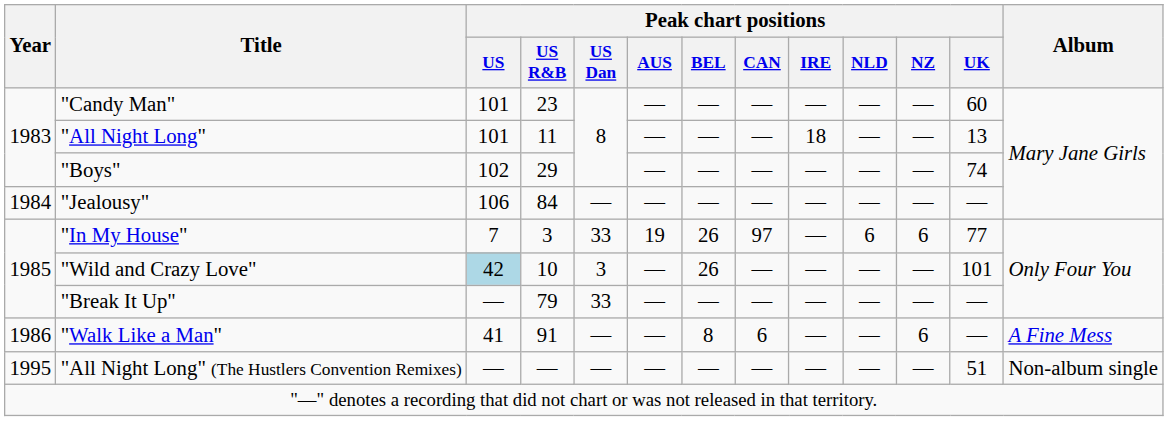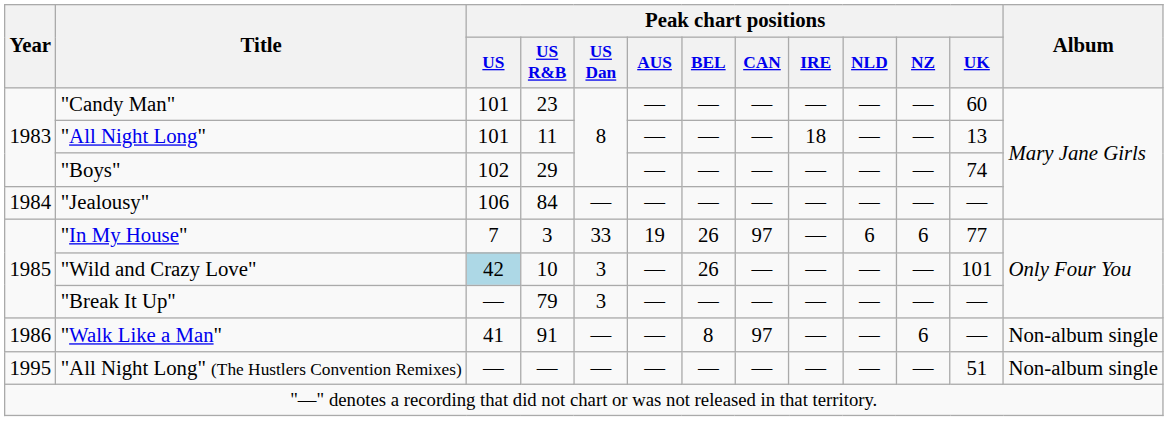"Break It Up" | Peak chart positions / US Dan: 33 -> 3
"Walk Like a Man" | Peak chart positions / CAN: 6 -> 97
"Walk Like a Man" | Album: A Fine Mess -> Non-album single
